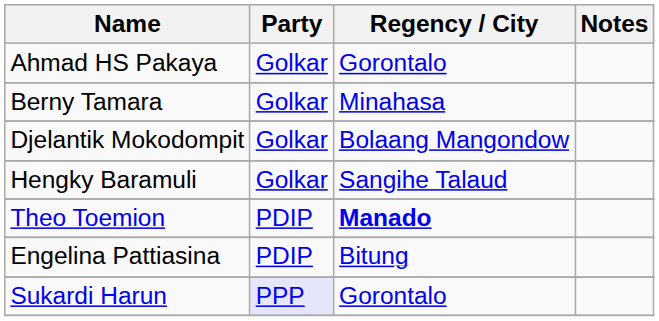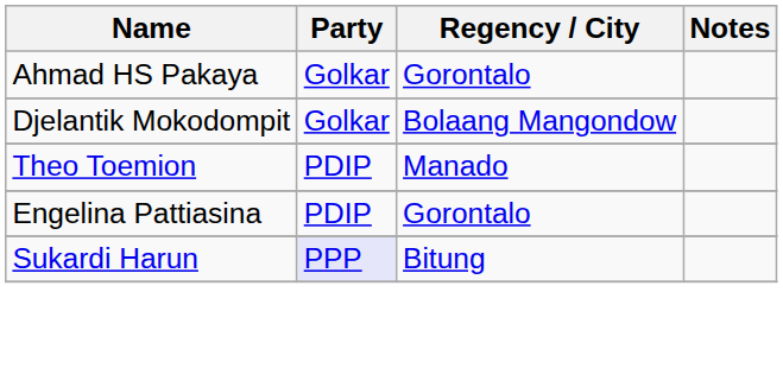- row: Berny Tamara | Golkar | Minahasa
- row: Hengky Baramuli | Golkar | Sangihe Talaud
Theo Toemion | Regency / City: bold -> normal
Engelina Pattiasina | Regency / City: Bitung -> Gorontalo
Sukardi Harun | Regency / City: Gorontalo -> Bitung
